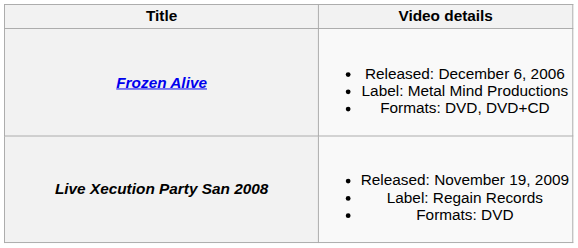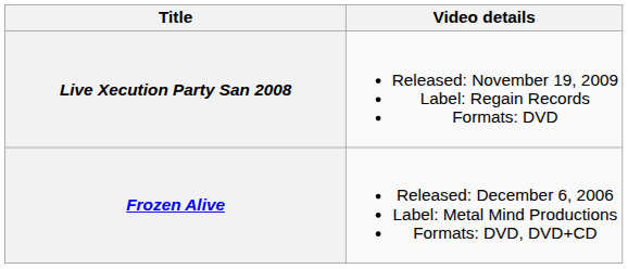rows swapped: Frozen Alive <-> Live Xecution Party San 2008
